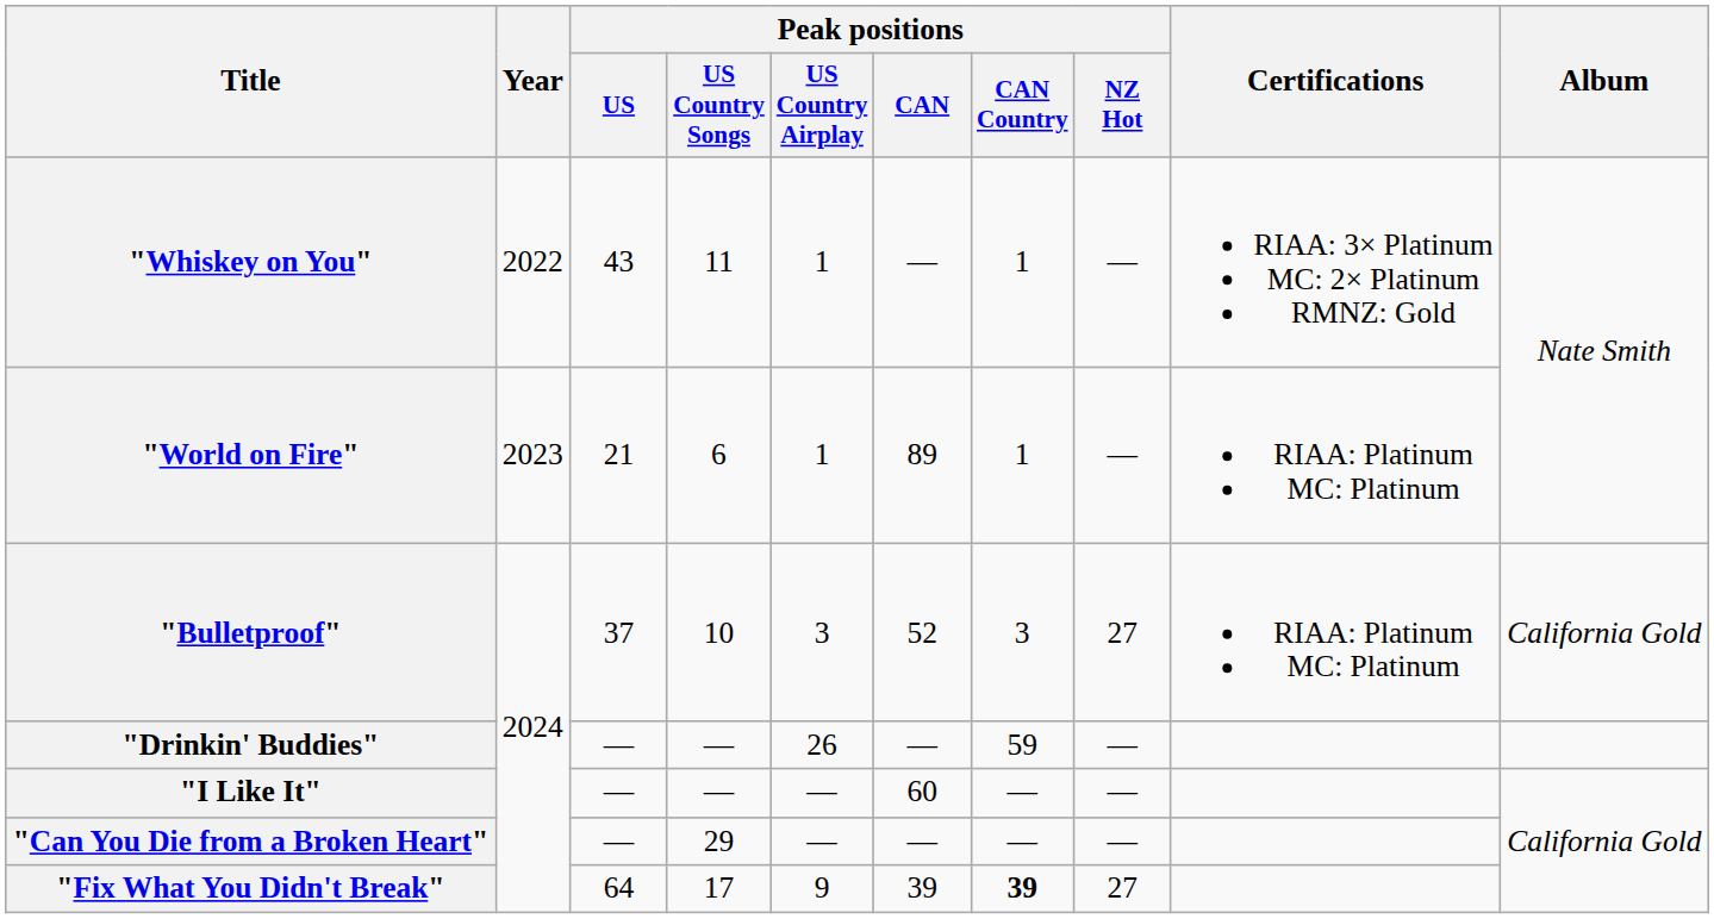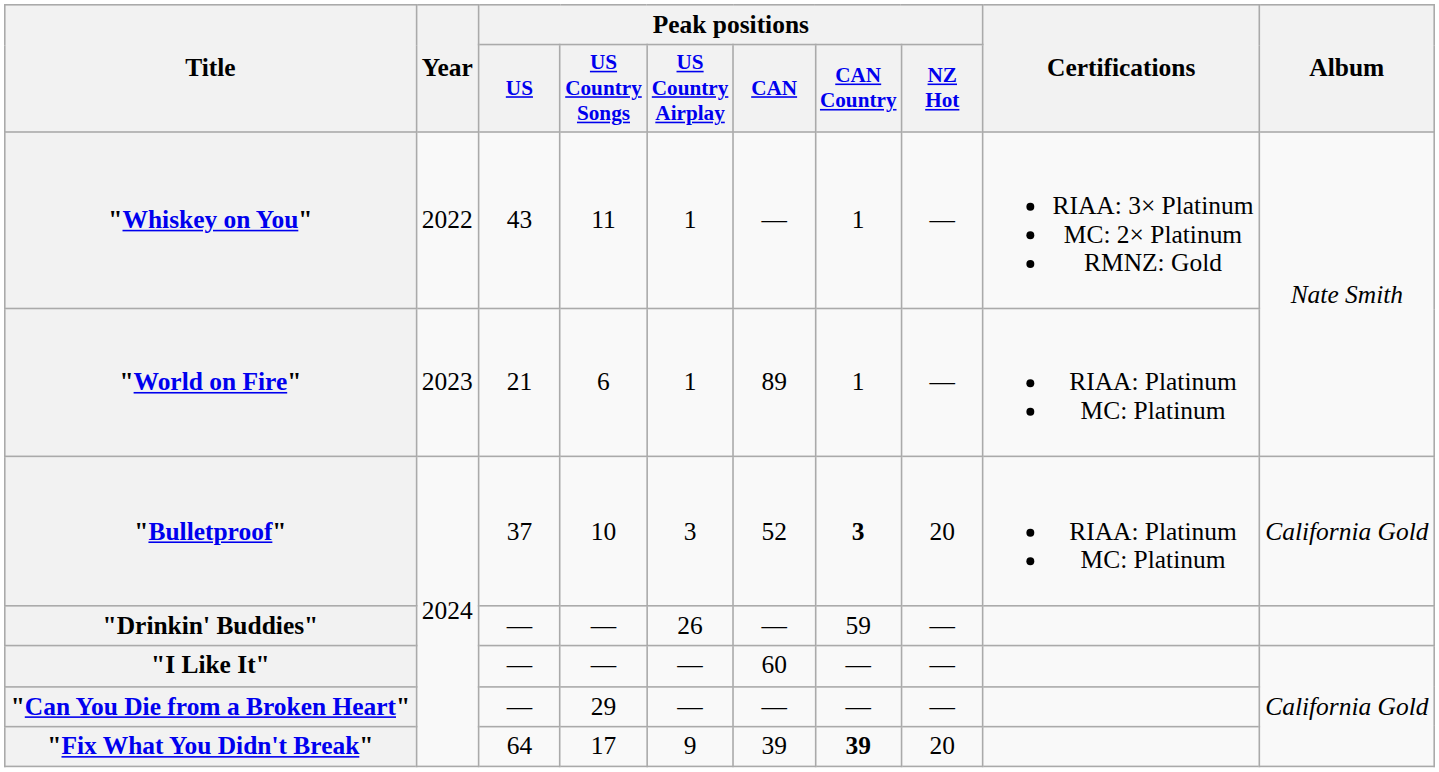"Bulletproof" | Peak positions / CAN Country: normal -> bold
"Bulletproof" | Peak positions / NZ Hot: 27 -> 20
"Fix What You Didn't Break" | Peak positions / NZ Hot: 27 -> 20
